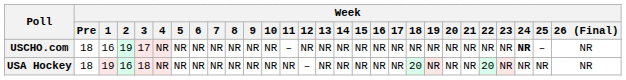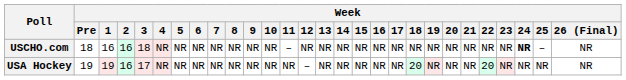USCHO.com | Week / 2: 19 -> 16
USCHO.com | Week / 3: 17 -> 18
USA Hockey | Week / Pre: 18 -> 19
USA Hockey | Week / 3: 18 -> 17
